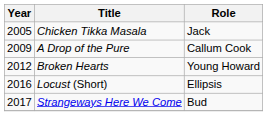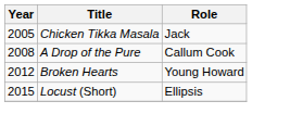A Drop of the Pure | Year: 2009 -> 2008
Locust (Short) | Year: 2016 -> 2015
- row: 2017 | Strangeways Here We Come | Bud
